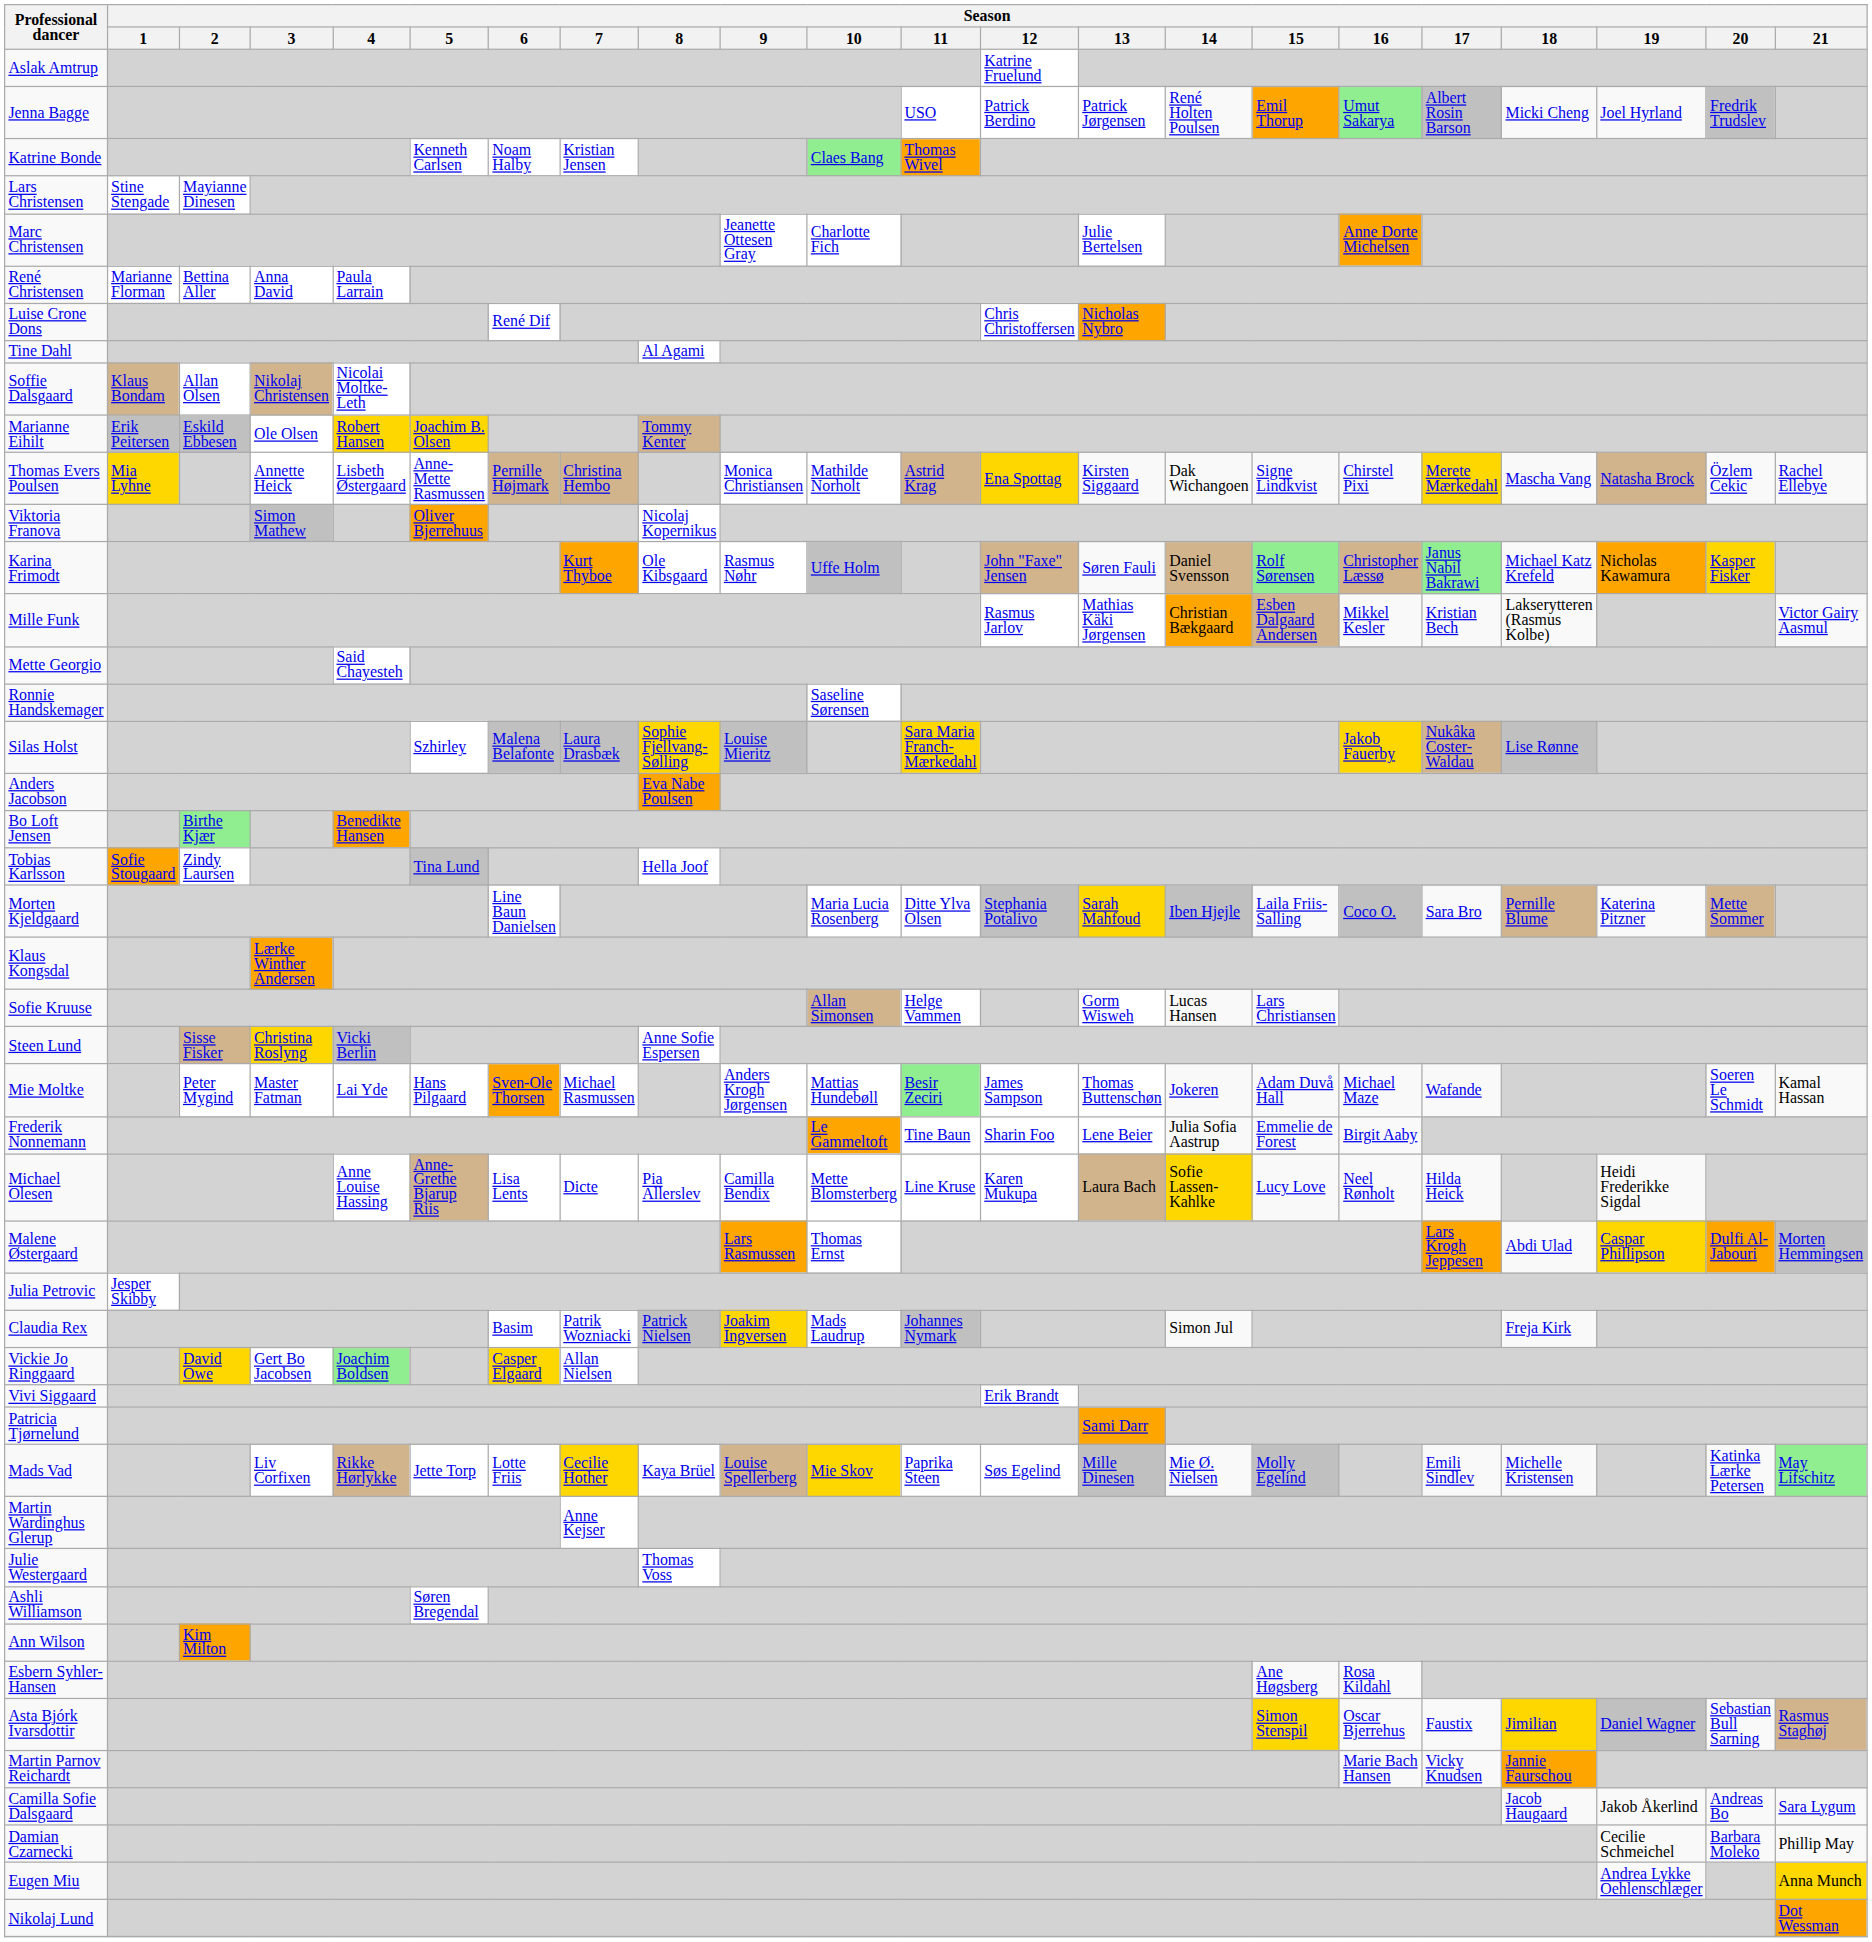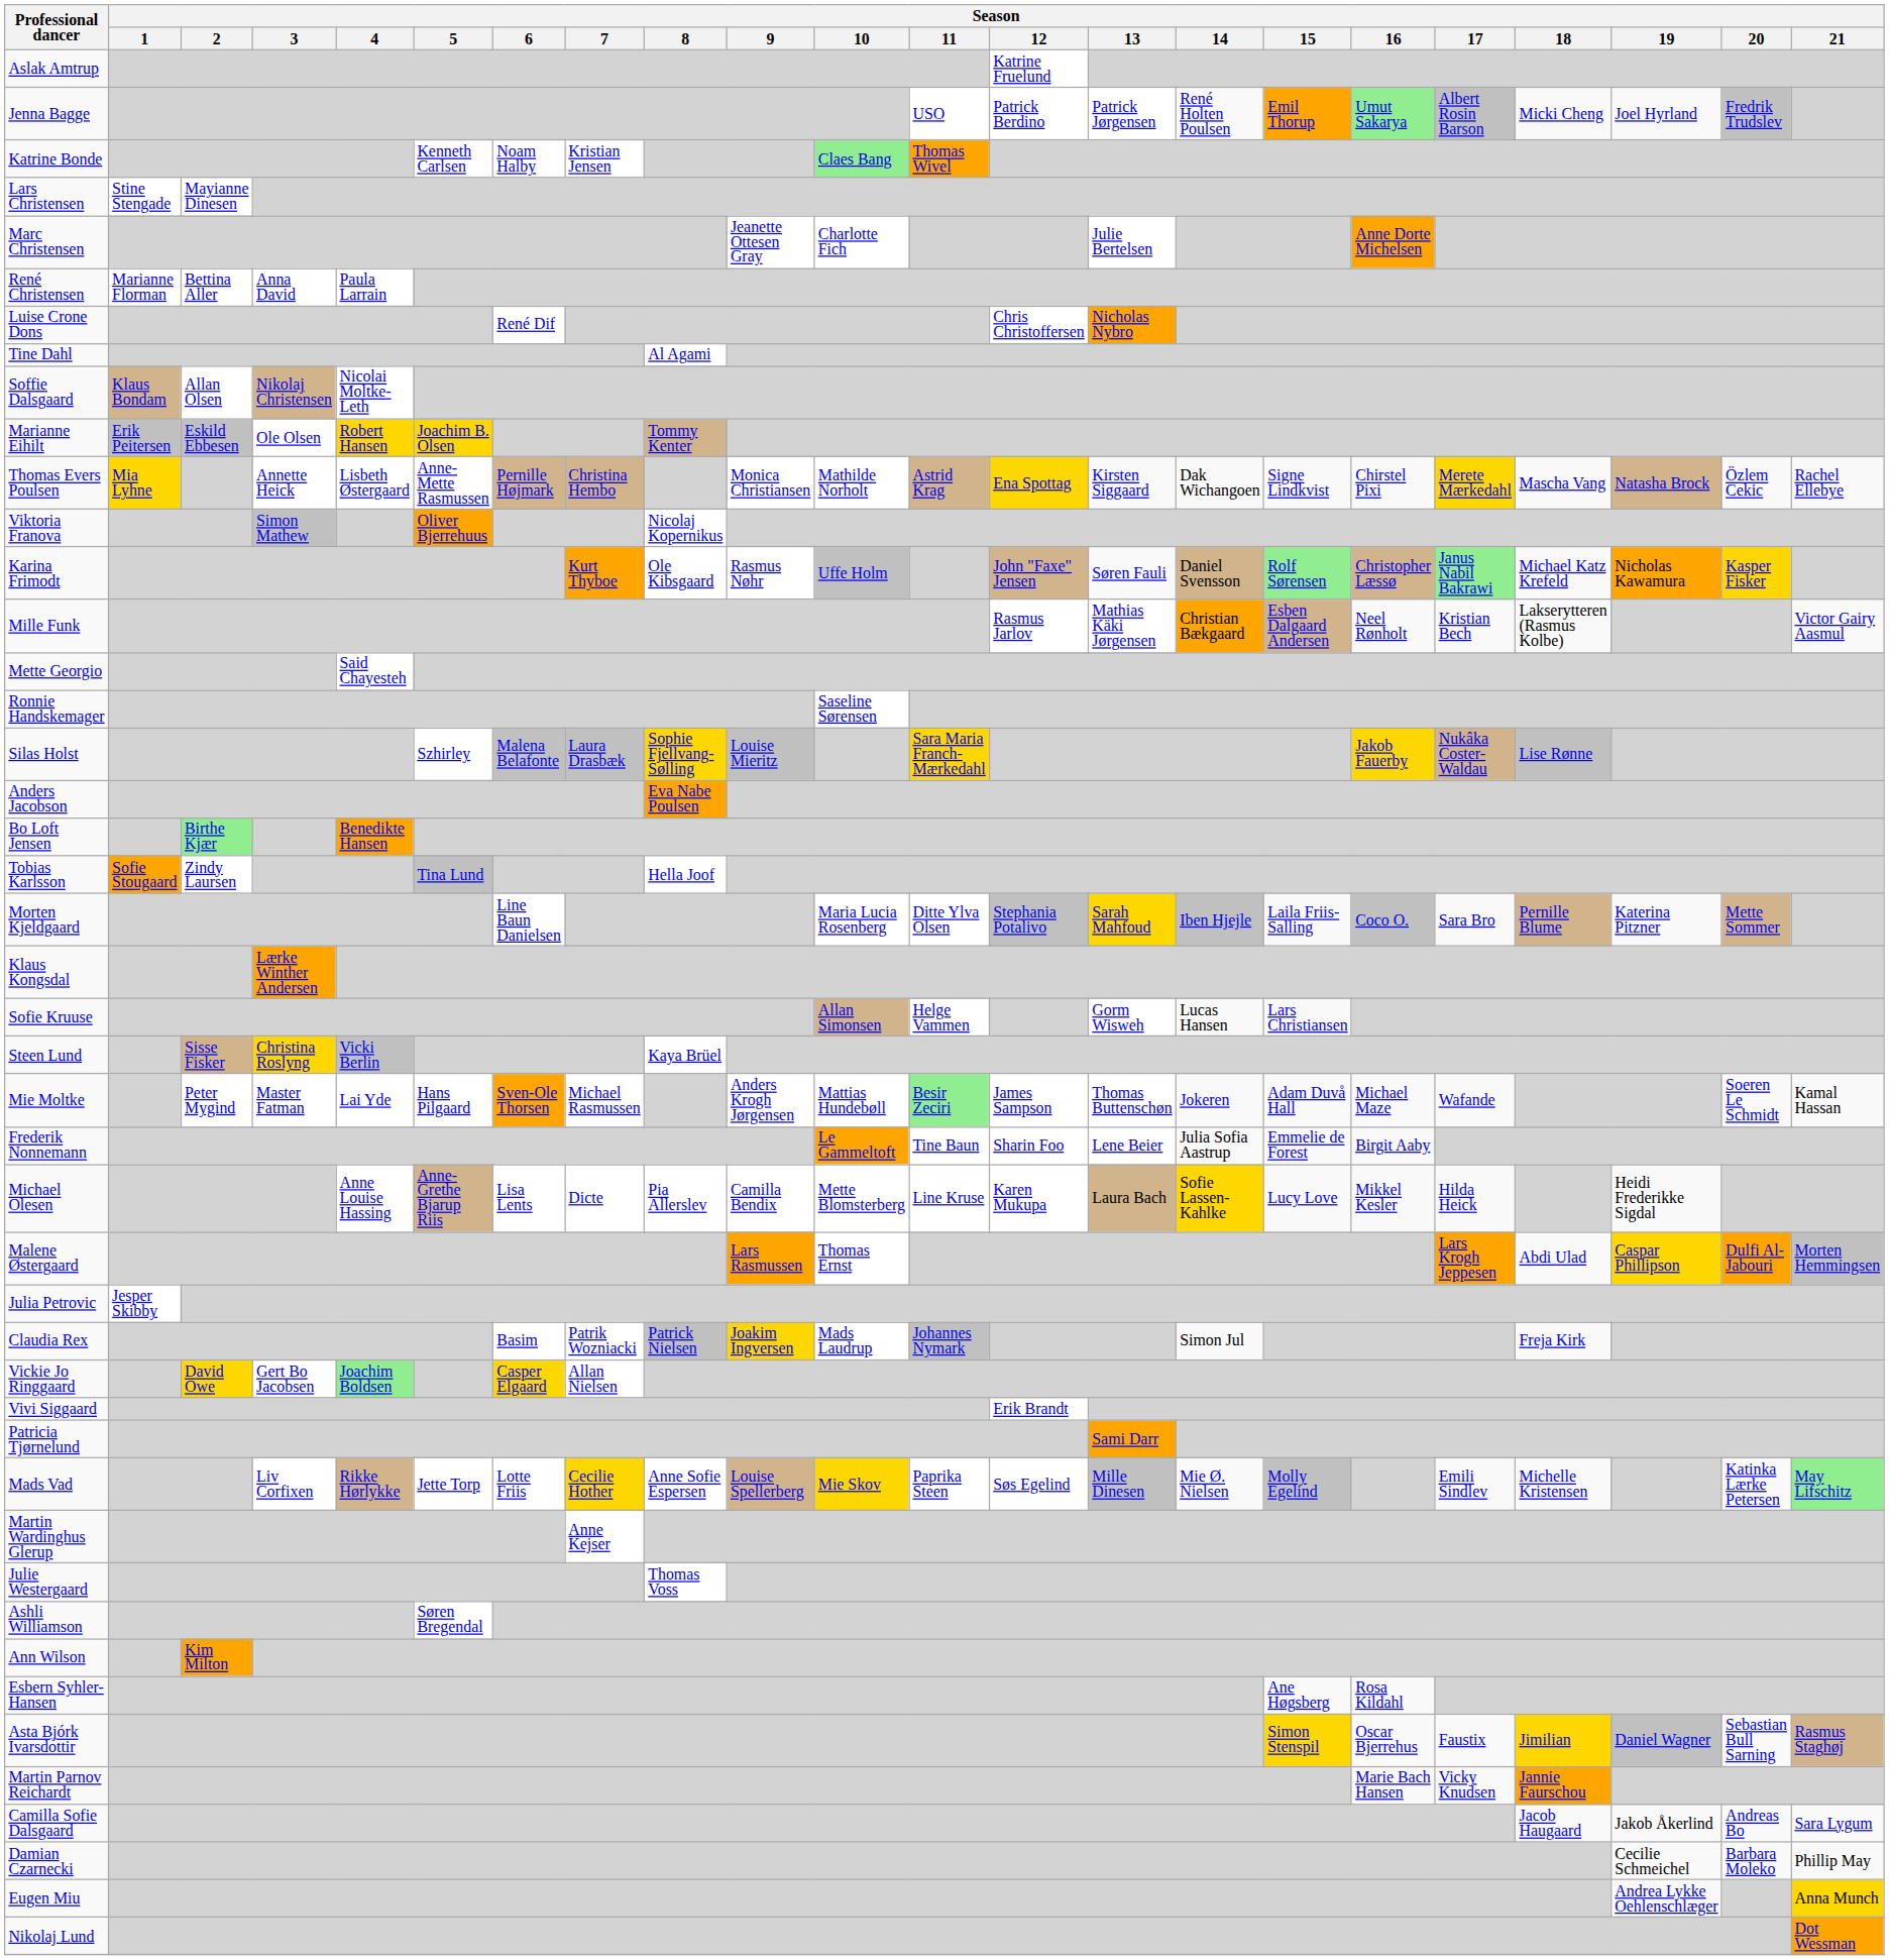Mille Funk | Season / 16: Mikkel Kesler -> Neel Rønholt
Steen Lund | Season / 8: Anne Sofie Espersen -> Kaya Brüel
Michael Olesen | Season / 16: Neel Rønholt -> Mikkel Kesler
Mads Vad | Season / 8: Kaya Brüel -> Anne Sofie Espersen
